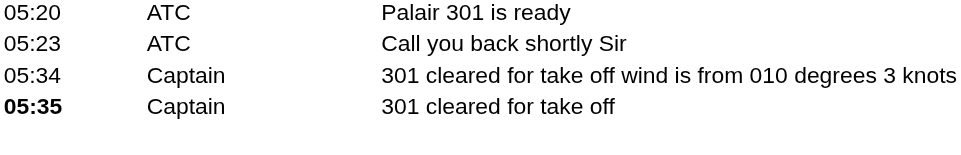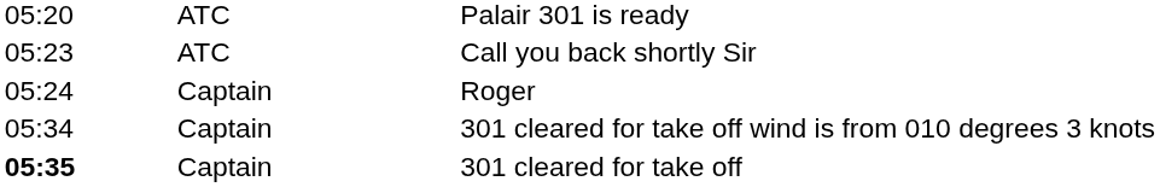+ row: 05:24 | Captain | Roger
